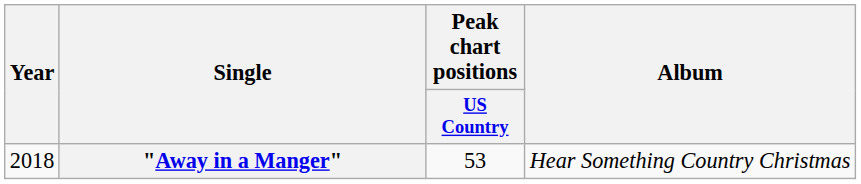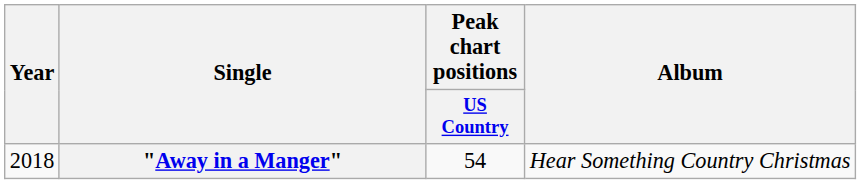"Away in a Manger" | Peak chart positions / US Country: 53 -> 54
